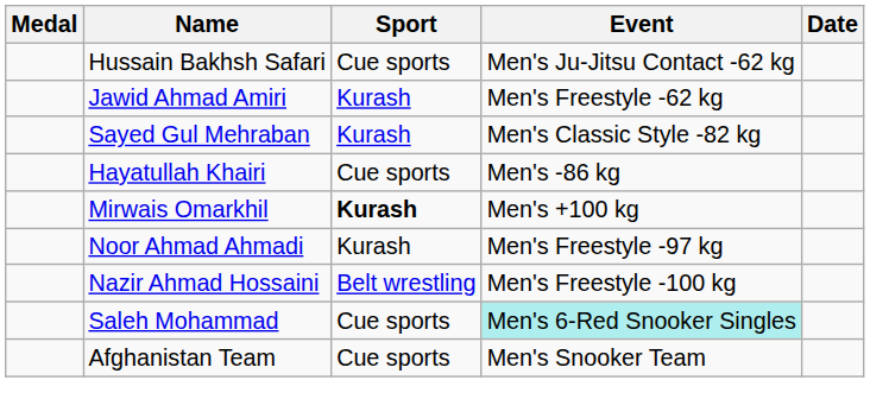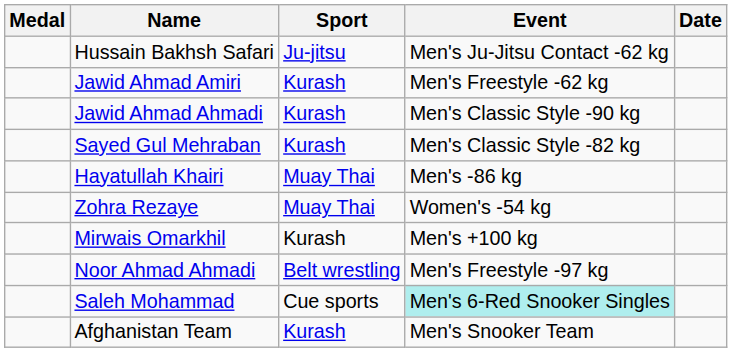Hussain Bakhsh Safari | Sport: Cue sports -> Ju-jitsu
+ row: Jawid Ahmad Ahmadi | Kurash | Men's Classic Style -90 kg
Hayatullah Khairi | Sport: Cue sports -> Muay Thai
+ row: Zohra Rezaye | Muay Thai | Women's -54 kg
Mirwais Omarkhil | Sport: bold -> normal
Noor Ahmad Ahmadi | Sport: Kurash -> Belt wrestling
- row: Nazir Ahmad Hossaini | Belt wrestling | Men's Freestyle -100 kg
Afghanistan Team | Sport: Cue sports -> Kurash
